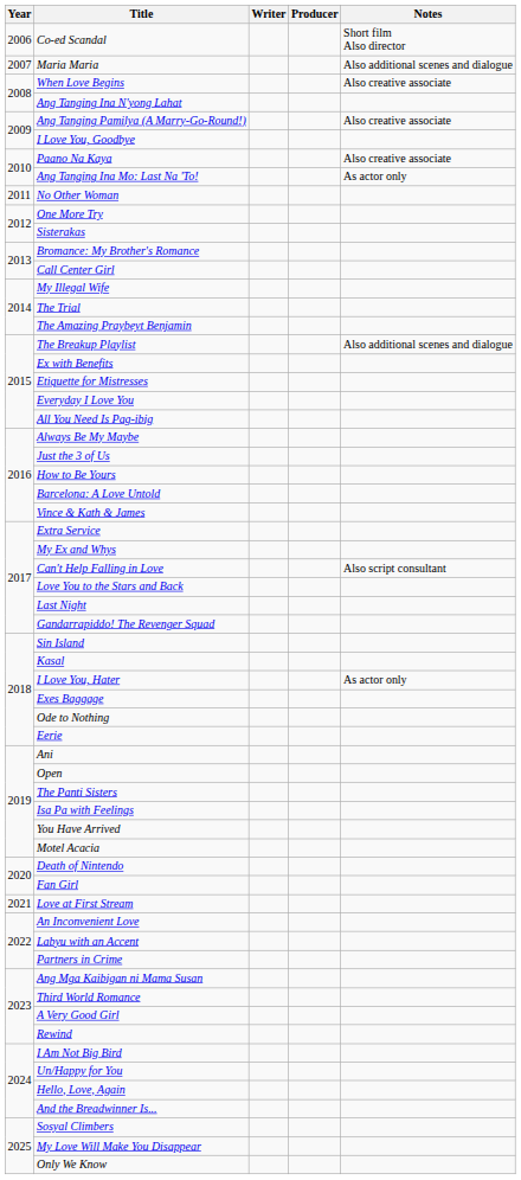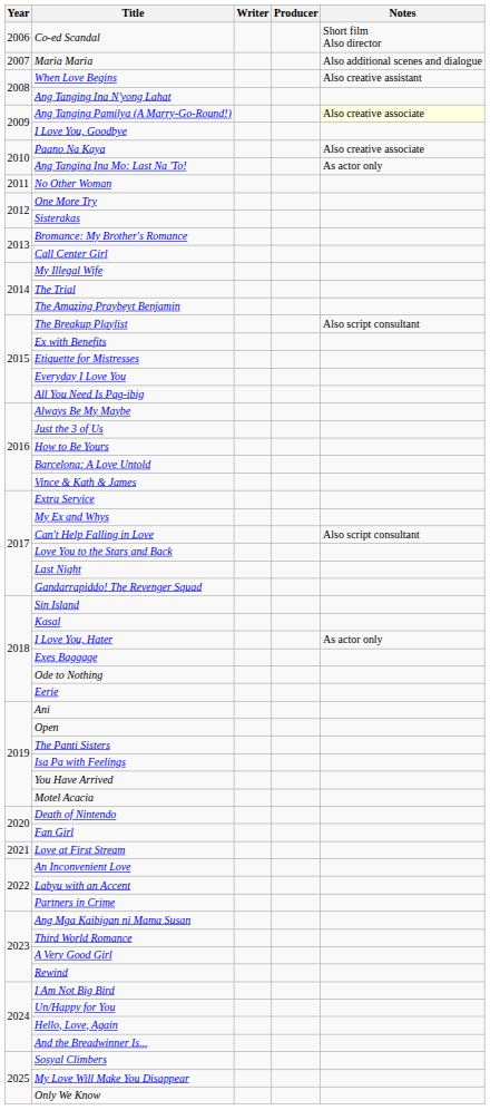When Love Begins | Notes: Also creative associate -> Also creative assistant
Ang Tanging Pamilya (A Marry-Go-Round!) | Notes: no background -> lightyellow background
The Breakup Playlist | Notes: Also additional scenes and dialogue -> Also script consultant
